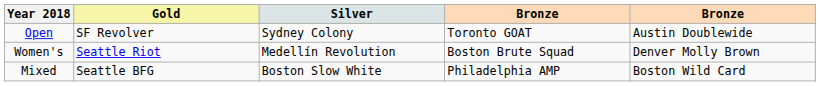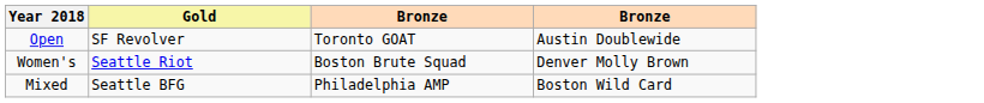- column: Silver | Sydney Colony | Medellín Revolution | Boston Slow White
